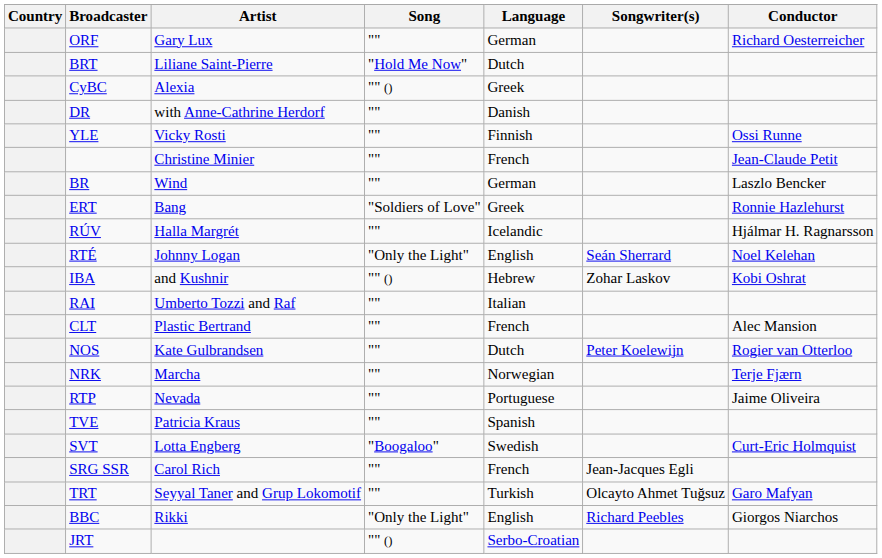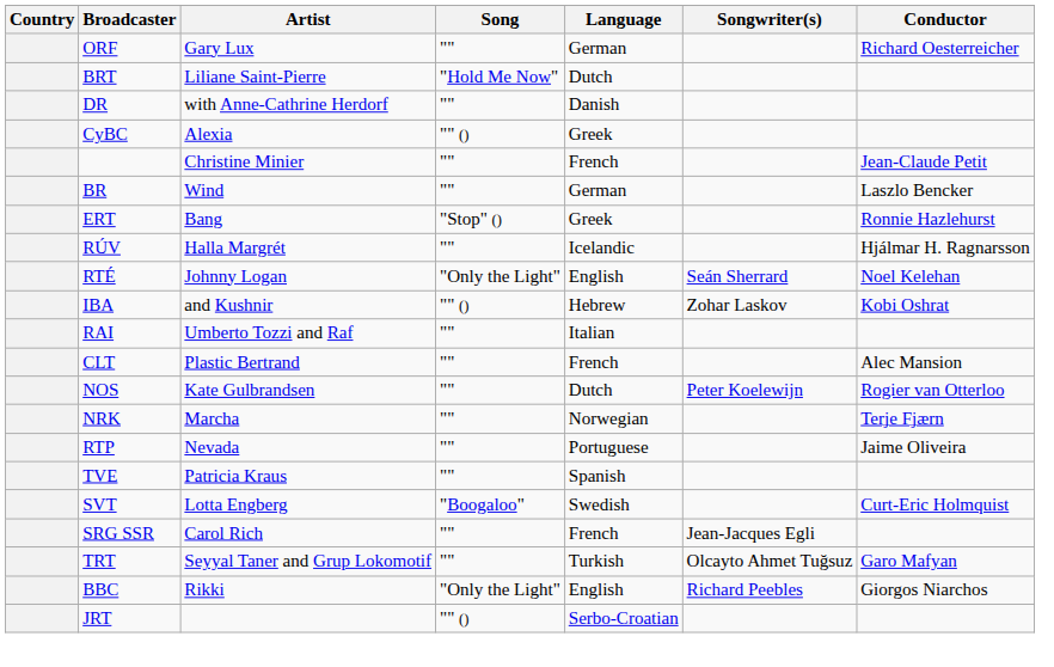rows swapped: CyBC <-> DR
- row: YLE | Vicky Rosti | "" | Finnish | Ossi Runne
ERT | Song: "Soldiers of Love" -> "Stop" ()
